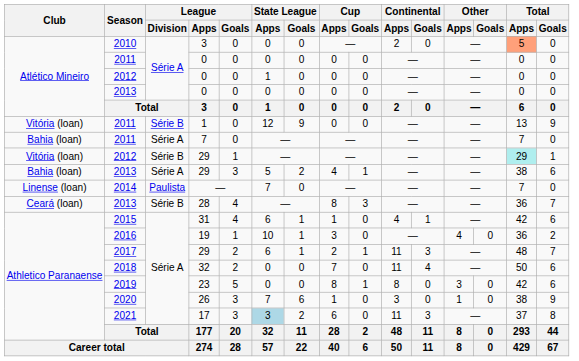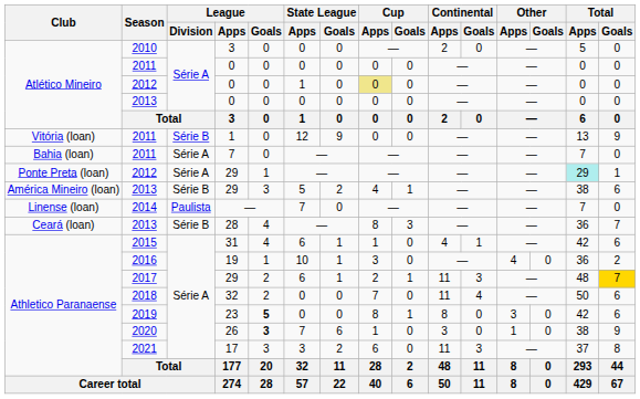2010 / 3 | Total / Apps: lightsalmon background -> no background
2012 / 0 | Cup / Apps: no background -> khaki background
2012 / 29 | Club: Vitória (loan) -> Ponte Preta (loan)
2012 / 29 | League / Division: Série B -> Série A
2013 / 29 | Club: Bahia (loan) -> América Mineiro (loan)
2013 / 29 | League / Division: Série A -> Série B
2017 / 29 | Total / Goals: no background -> gold background
23 | League / Goals: normal -> bold
26 | League / Goals: normal -> bold
17 | State League / Apps: lightblue background -> no background
